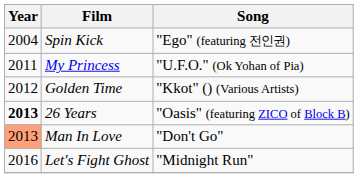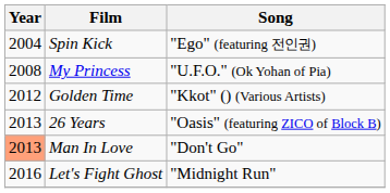My Princess | Year: 2011 -> 2008
26 Years | Year: bold -> normal
